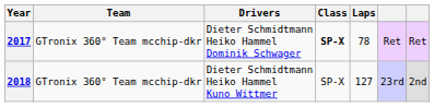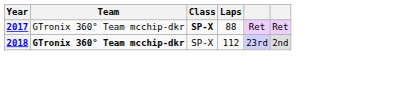- column: Drivers | Dieter Schmidtmann Heiko Hammel Dominik Schwager | Dieter Schmidtmann Heiko Hammel Kuno Wittmer
2017 | Laps: 78 -> 88
2018 | Team: normal -> bold
2018 | Laps: 127 -> 112
